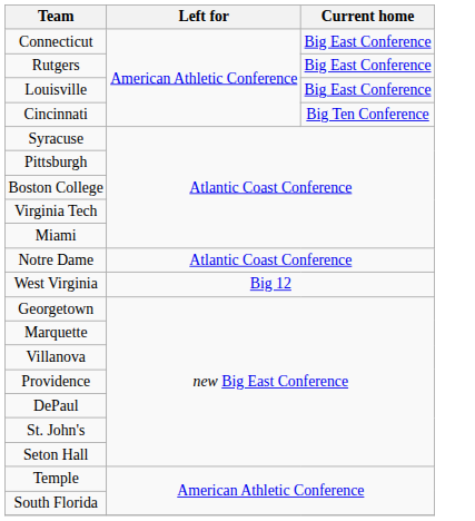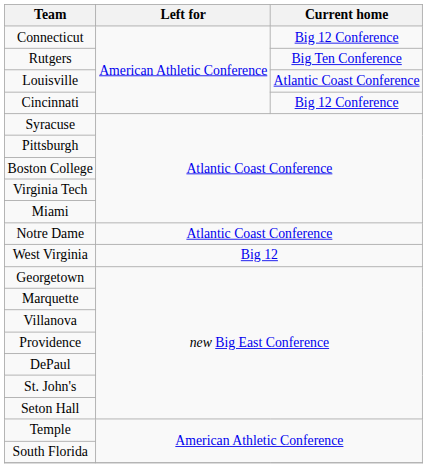Connecticut | Current home: Big East Conference -> Big 12 Conference
Rutgers | Current home: Big East Conference -> Big Ten Conference
Louisville | Current home: Big East Conference -> Atlantic Coast Conference
Cincinnati | Current home: Big Ten Conference -> Big 12 Conference
